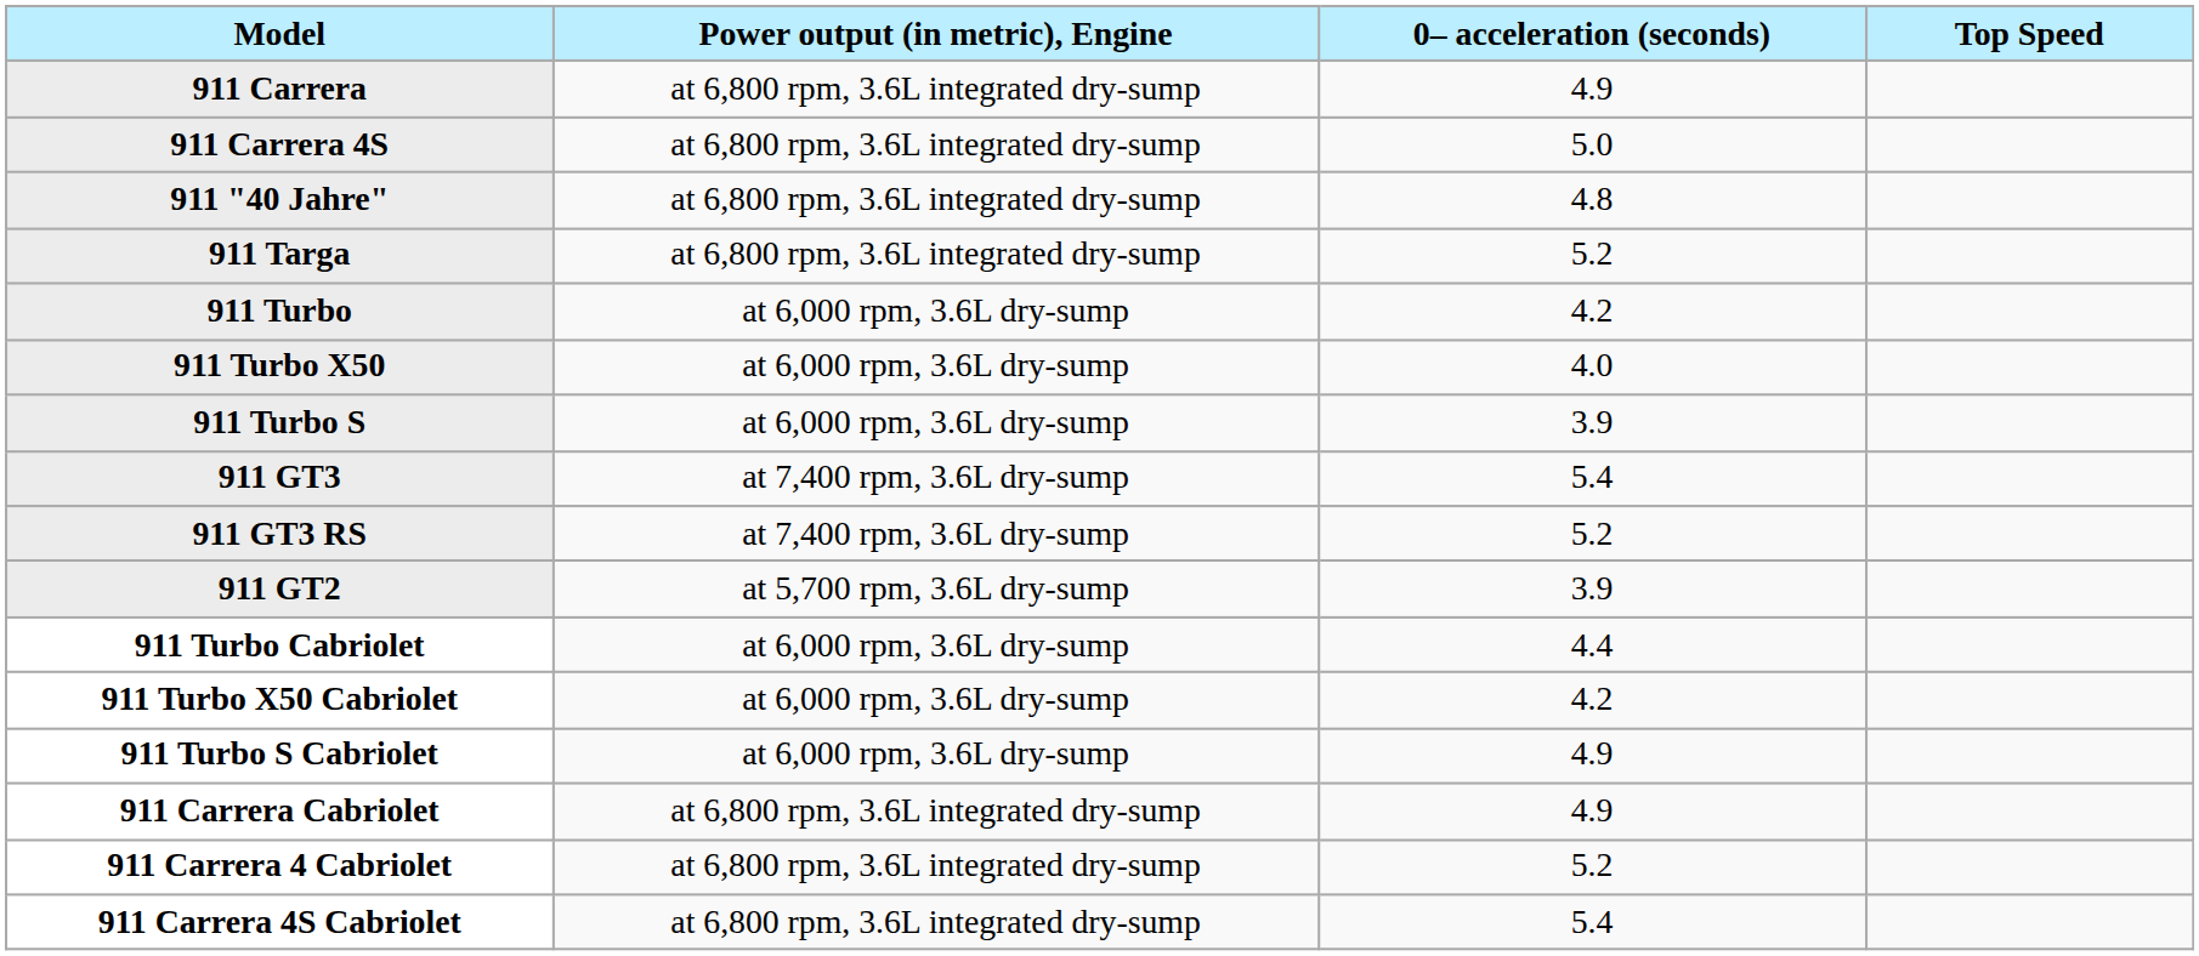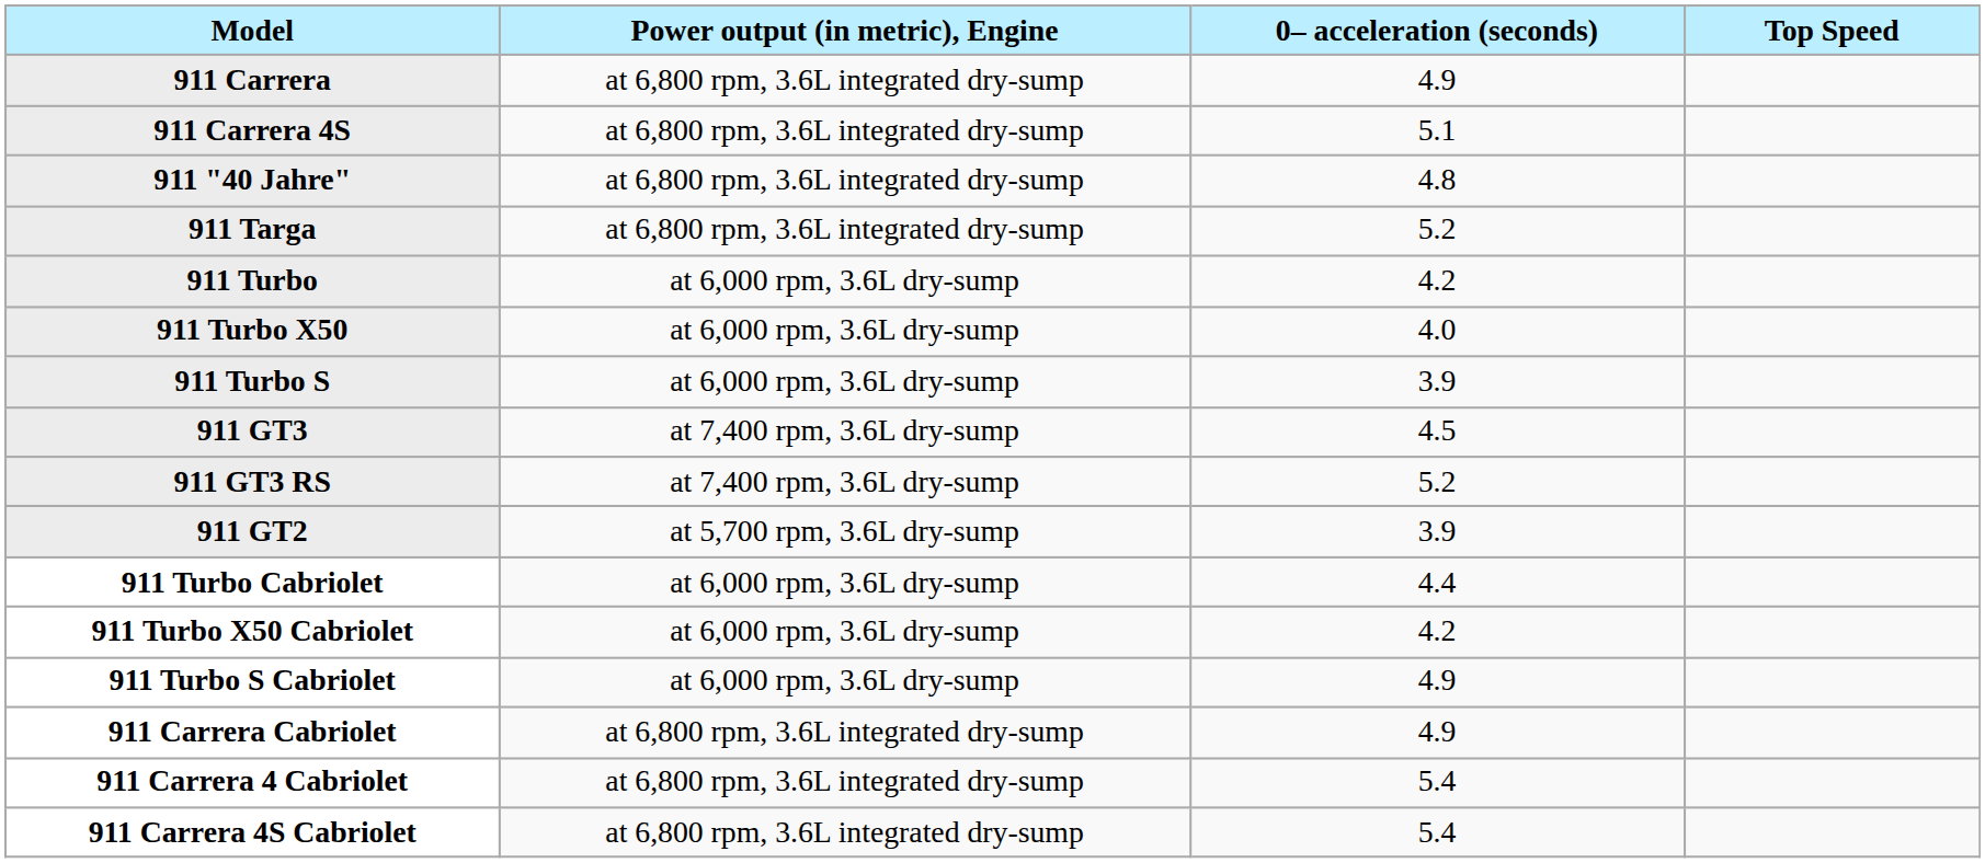911 Carrera 4S | 0– acceleration (seconds): 5.0 -> 5.1
911 GT3 | 0– acceleration (seconds): 5.4 -> 4.5
911 Carrera 4 Cabriolet | 0– acceleration (seconds): 5.2 -> 5.4
